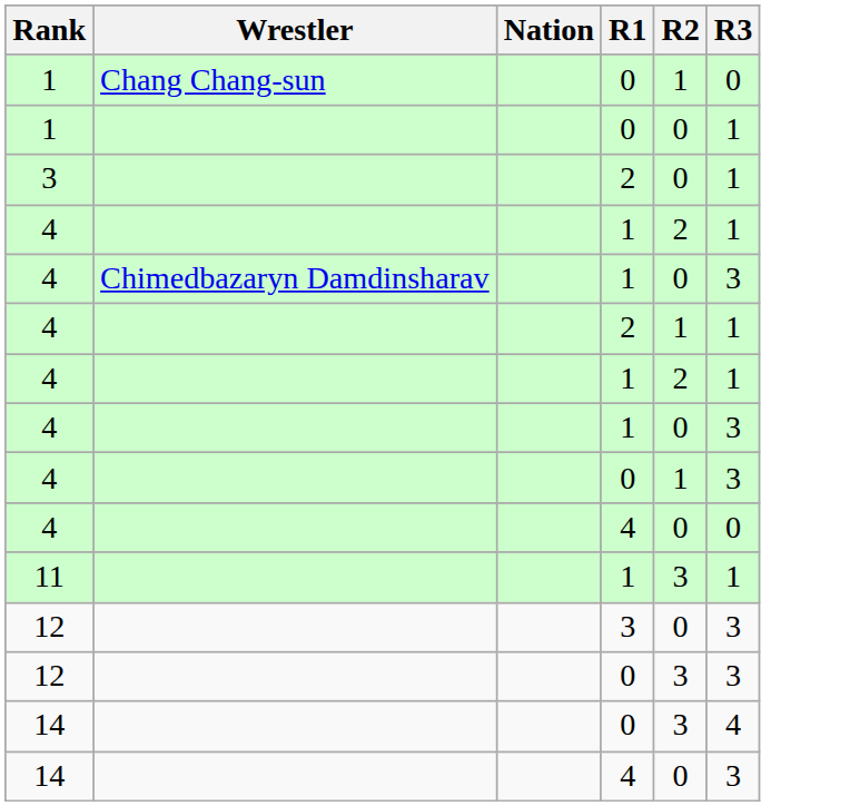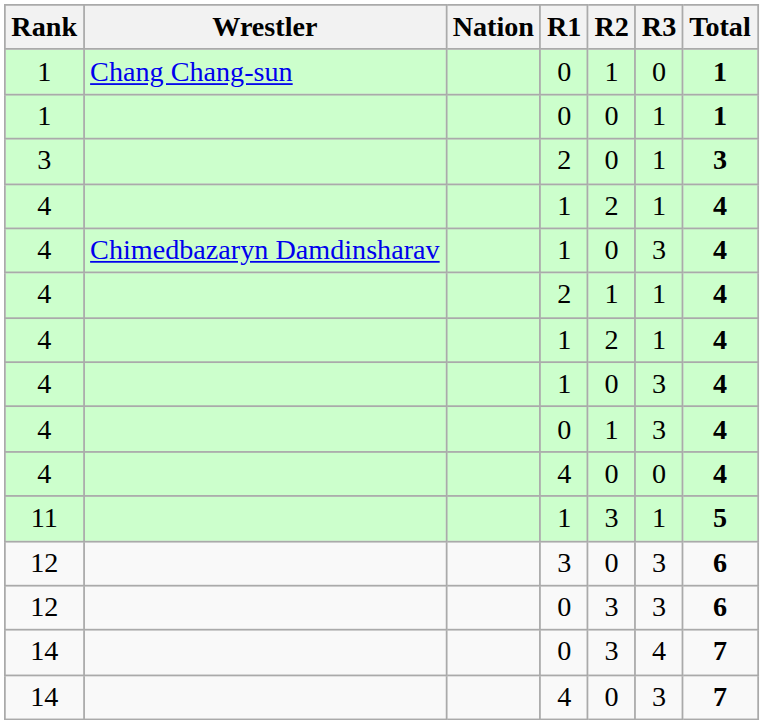+ column: Total | 1 | 1 | 3 | 4 | 4 | 4 | 4 | 4 | 4 | 4 | 5 | 6 | 6 | 7 | 7
